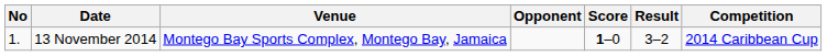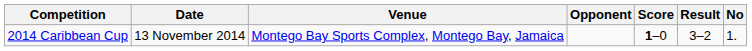columns swapped: No <-> Competition
